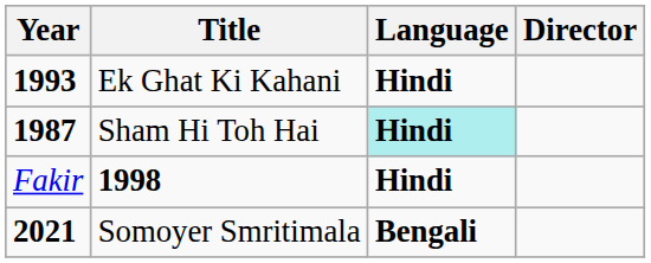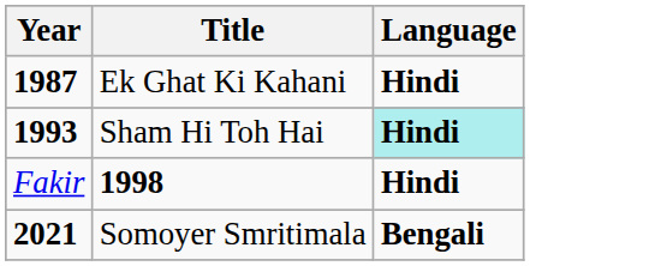- column: Director
Ek Ghat Ki Kahani | Year: 1993 -> 1987
Sham Hi Toh Hai | Year: 1987 -> 1993
